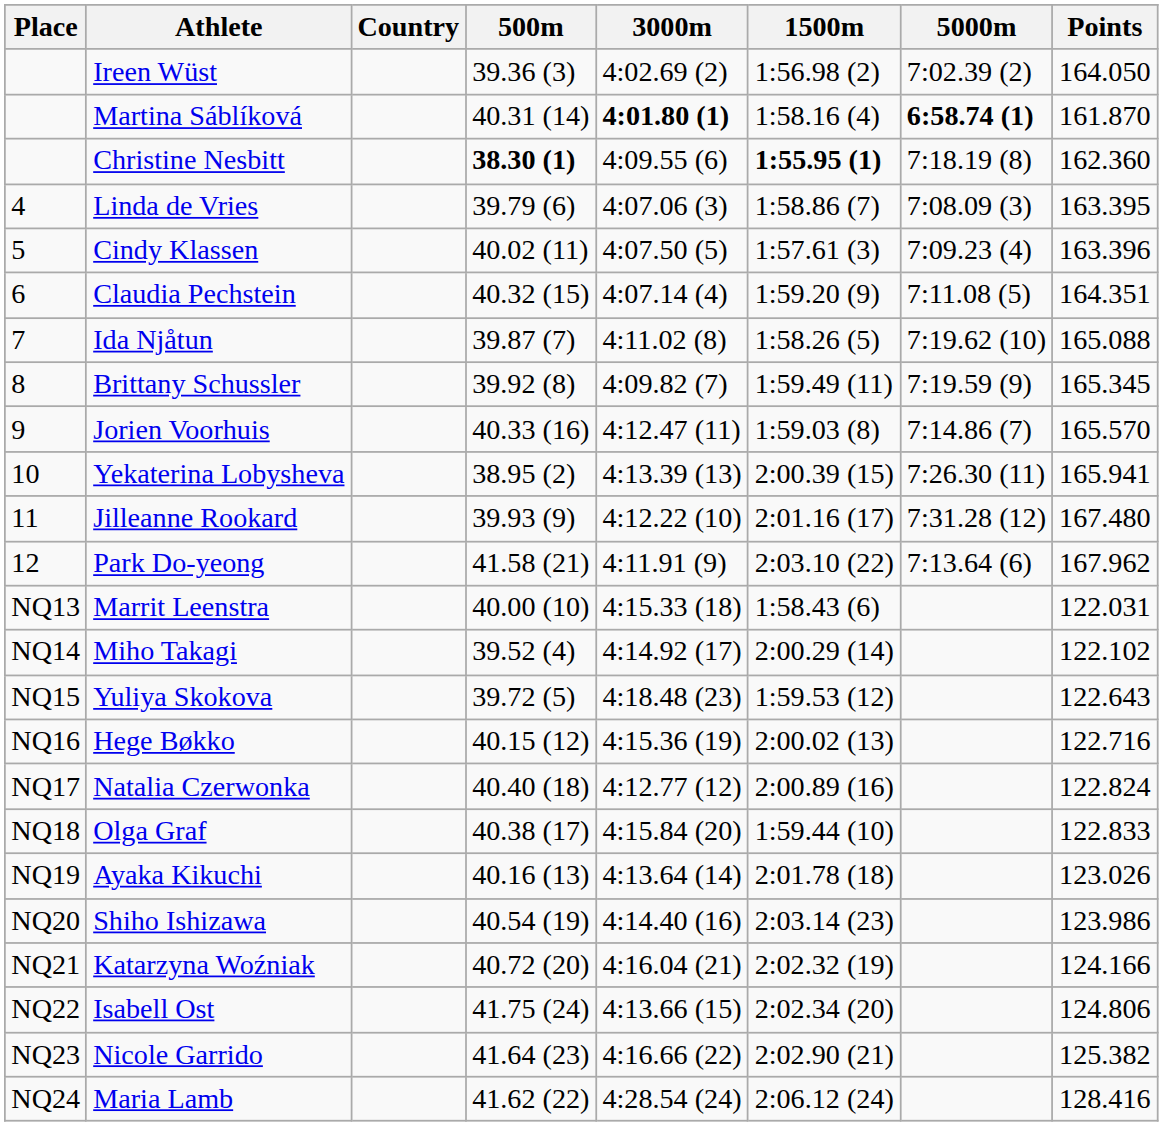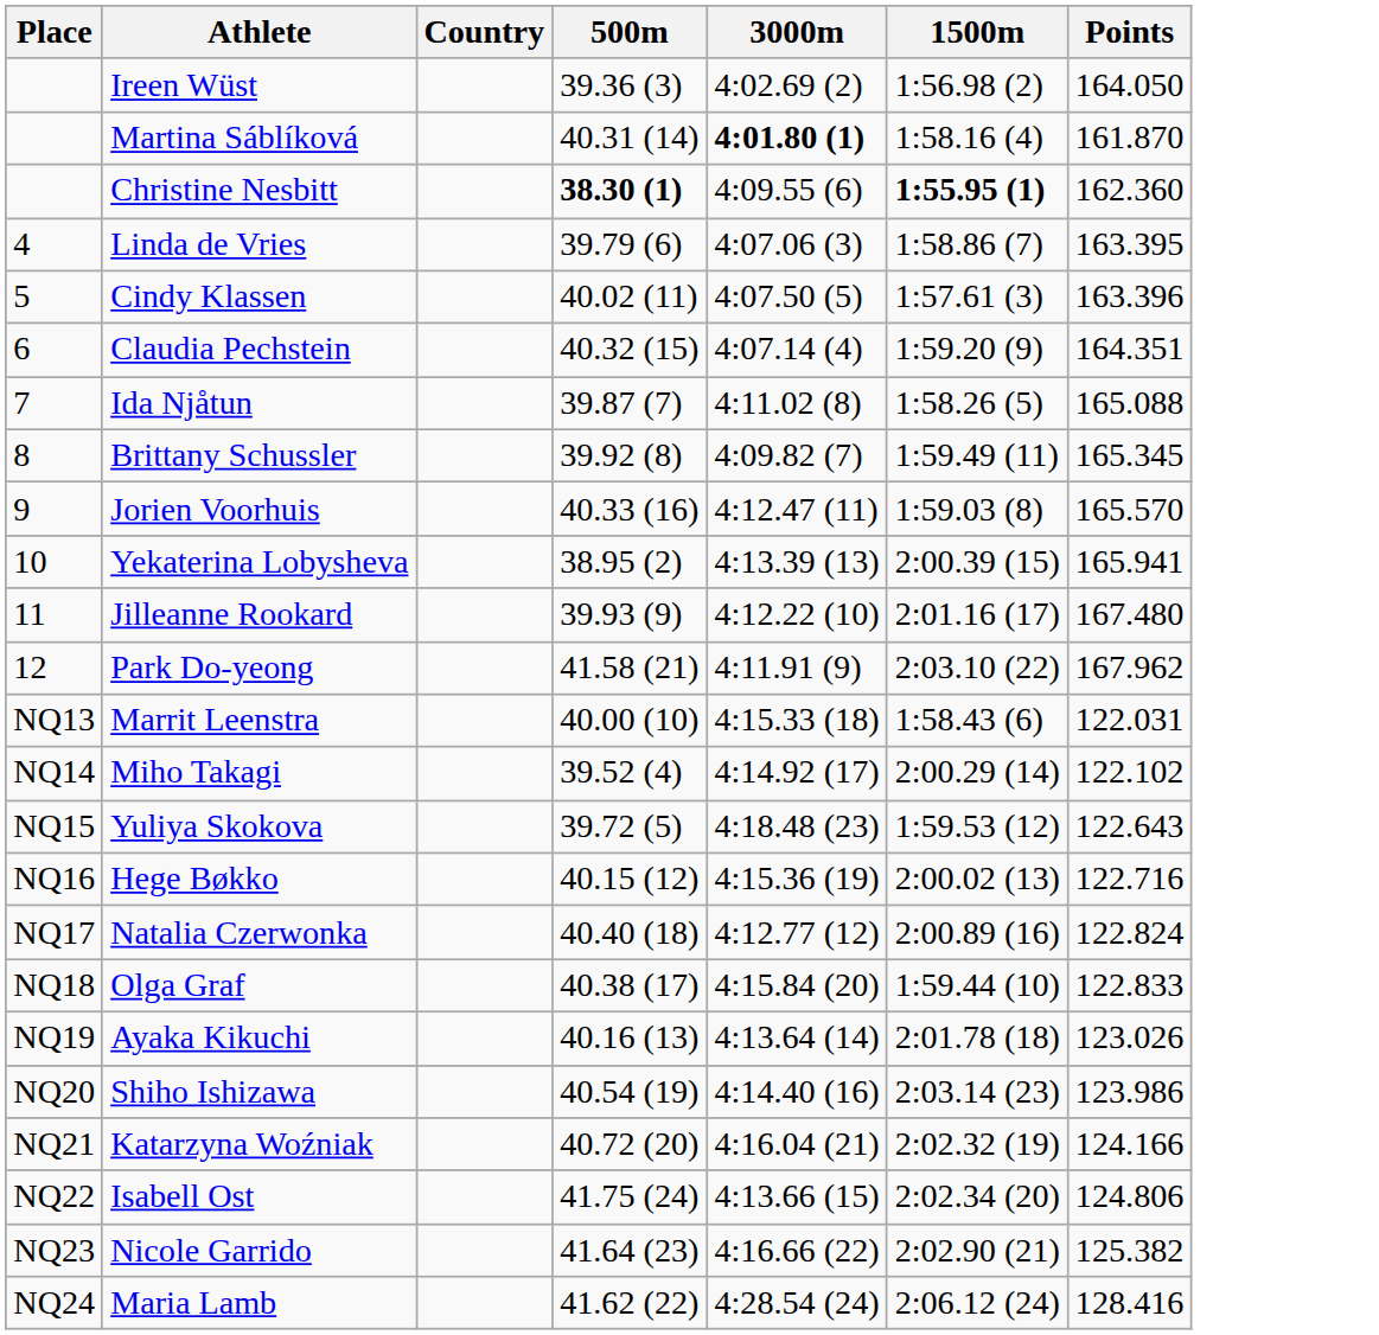- column: 5000m | 7:02.39 (2) | 6:58.74 (1) | 7:18.19 (8) | 7:08.09 (3) | 7:09.23 (4) | 7:11.08 (5) | 7:19.62 (10) | 7:19.59 (9) | 7:14.86 (7) | 7:26.30 (11) | 7:31.28 (12) | 7:13.64 (6)
